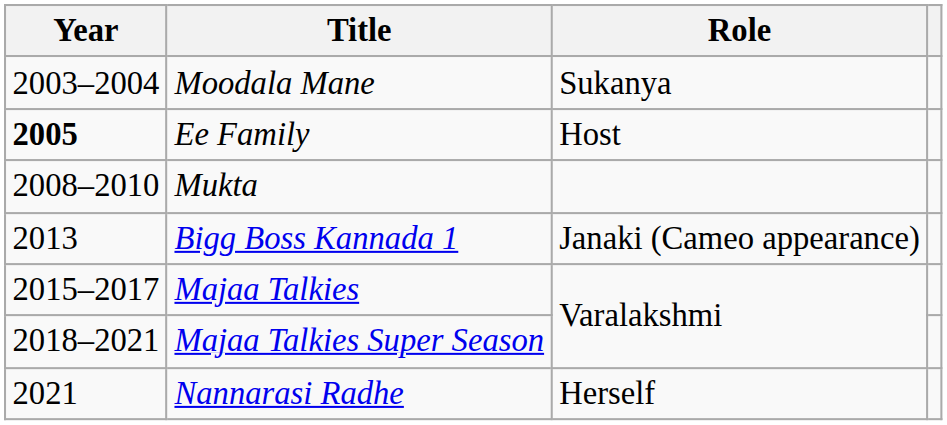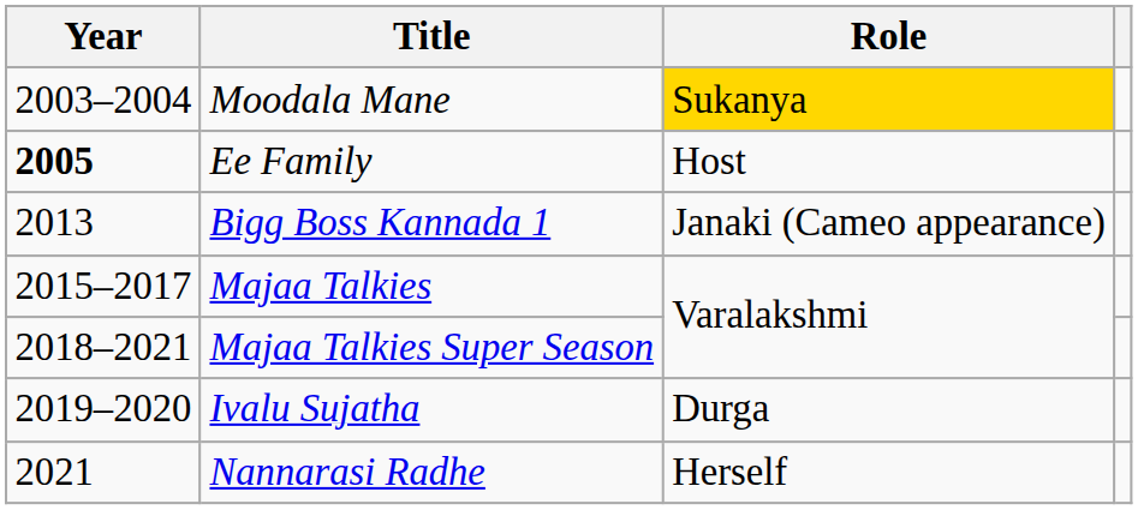Moodala Mane | Role: no background -> gold background
- row: 2008–2010 | Mukta
+ row: 2019–2020 | Ivalu Sujatha | Durga
